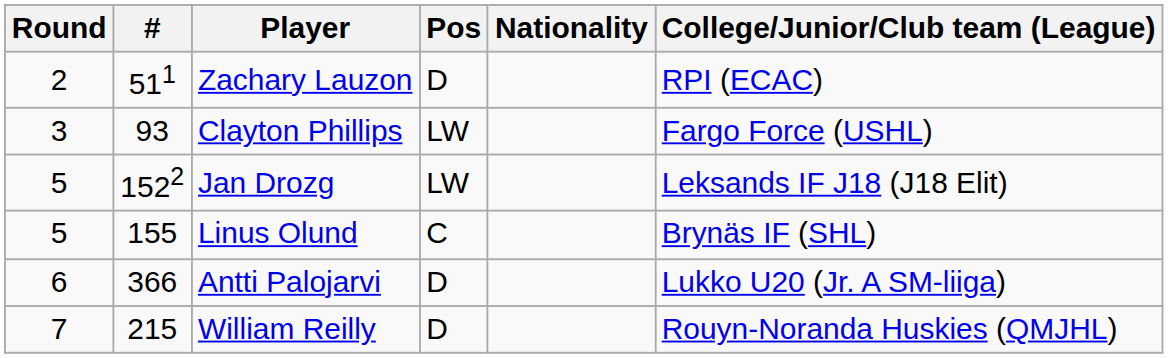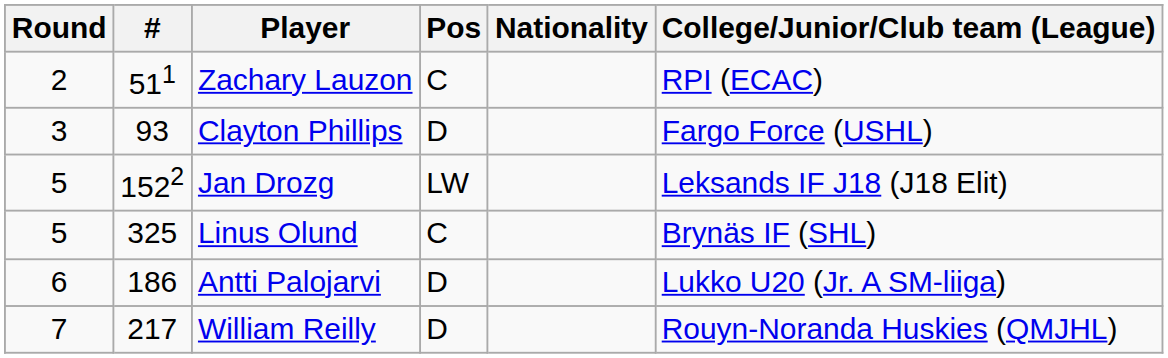Zachary Lauzon | Pos: D -> C
Clayton Phillips | Pos: LW -> D
Linus Olund | #: 155 -> 325
Antti Palojarvi | #: 366 -> 186
William Reilly | #: 215 -> 217
